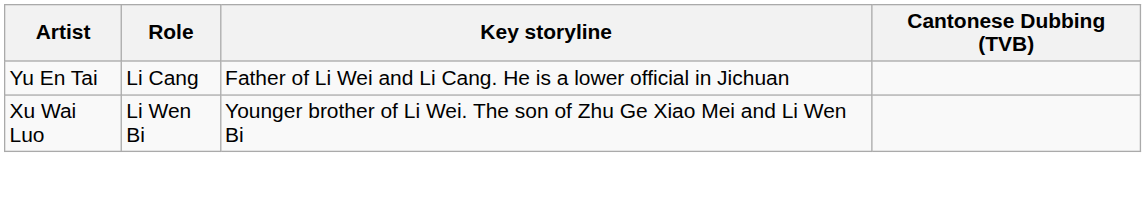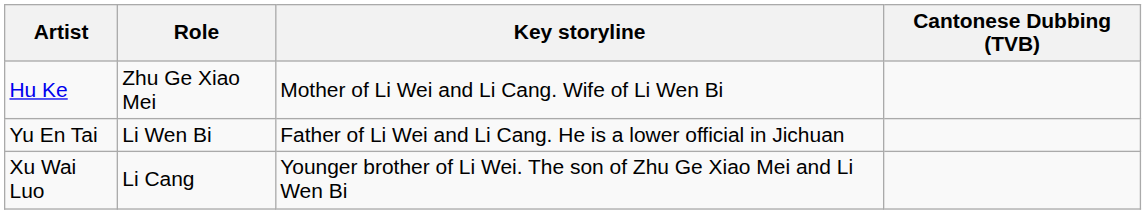+ row: Hu Ke | Zhu Ge Xiao Mei | Mother of Li Wei and Li Cang. Wife of Li Wen Bi
Yu En Tai | Role: Li Cang -> Li Wen Bi
Xu Wai Luo | Role: Li Wen Bi -> Li Cang
